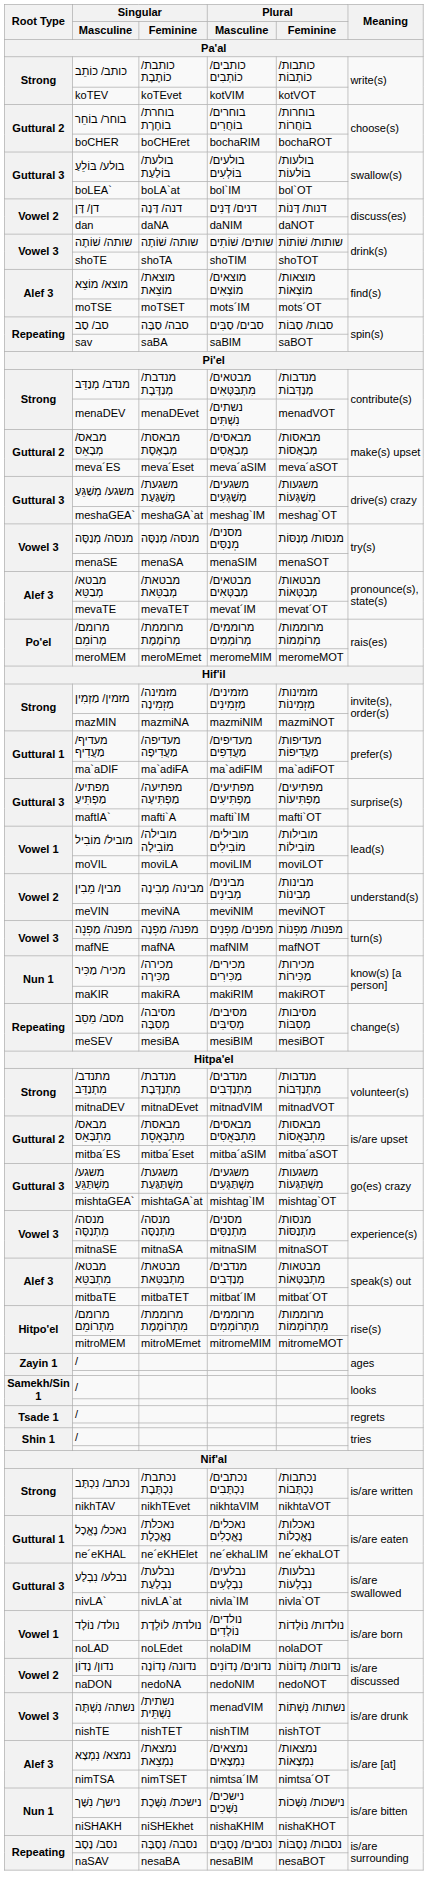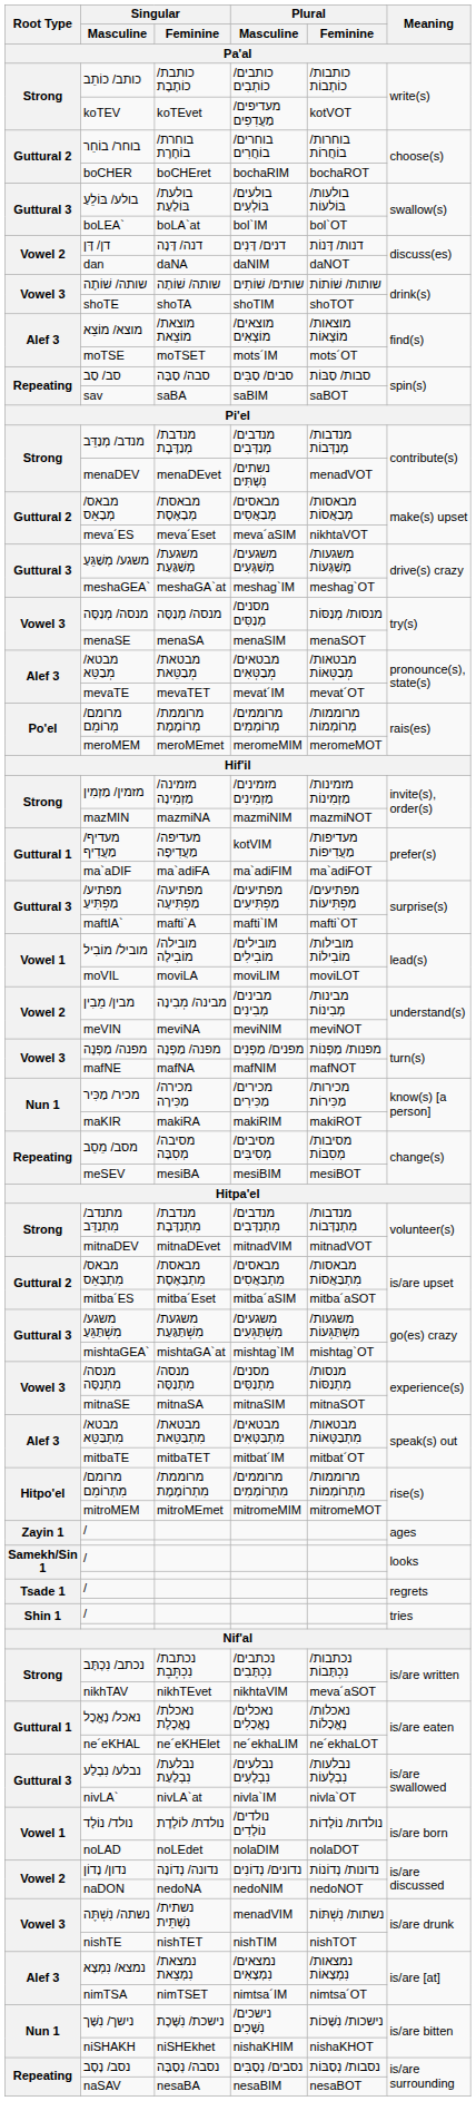koTEV | Plural / Masculine: kotVIM -> מעדיפים/ מַעֲדִפִים
מנדב/ מְנַדֵּב | Plural / Masculine: מבטאים/ מִתְבַּטְּאִים -> מנדבים/ מְנַדְּבִים
meva´ES | Plural / Feminine: meva´aSOT -> nikhtaVOT
מעדיף/ מַעֲדִיף | Plural / Masculine: מעדיפים/ מַעֲדִפִים -> kotVIM
מבטא/ מִתְבַּטֵּא | Plural / Masculine: מנדבים/ מְנַדְּבִים -> מבטאים/ מִתְבַּטְּאִים
nikhTAV | Plural / Feminine: nikhtaVOT -> meva´aSOT
